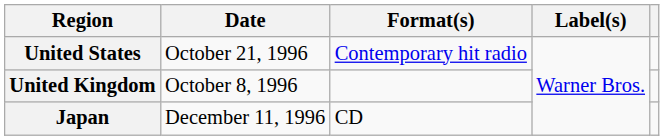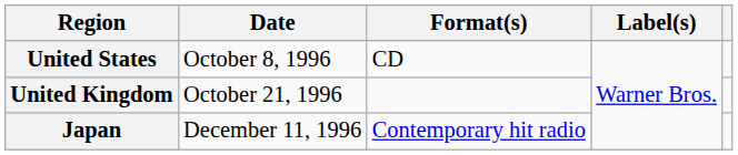United States | Date: October 21, 1996 -> October 8, 1996
United States | Format(s): Contemporary hit radio -> CD
United Kingdom | Date: October 8, 1996 -> October 21, 1996
Japan | Format(s): CD -> Contemporary hit radio
